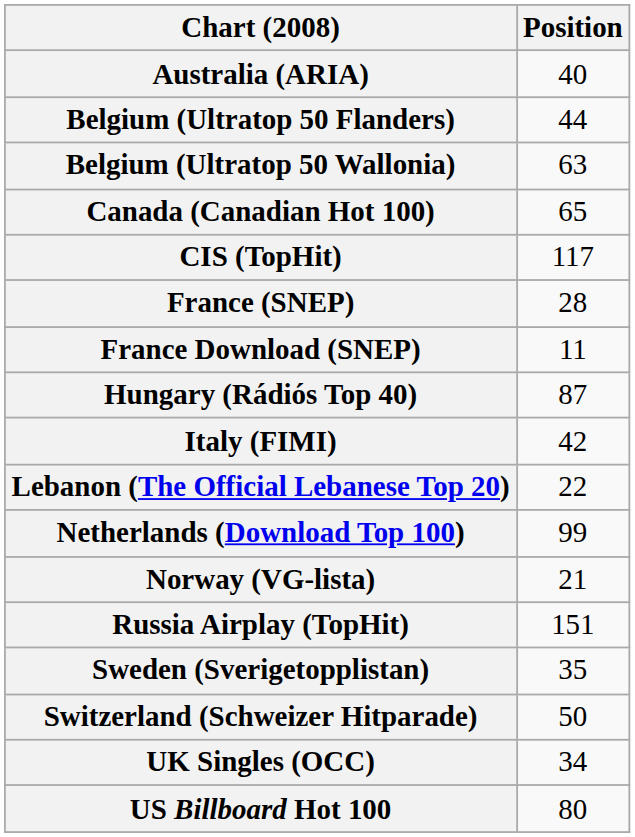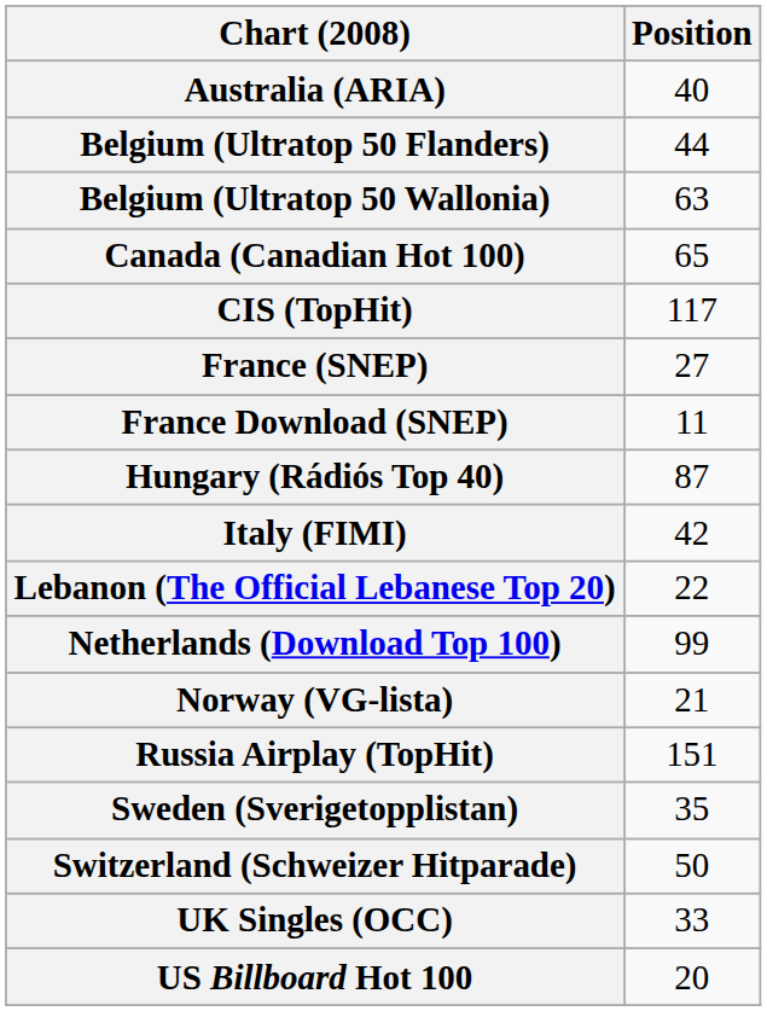France (SNEP) | Position: 28 -> 27
UK Singles (OCC) | Position: 34 -> 33
US Billboard Hot 100 | Position: 80 -> 20
